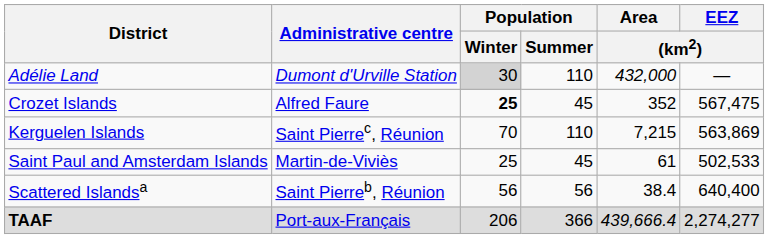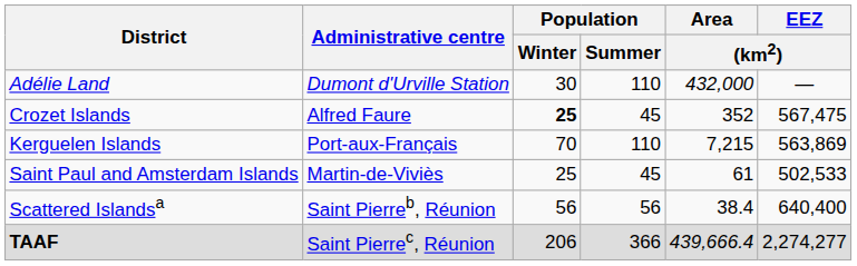Adélie Land | Population / Winter: lightgrey background -> no background
Kerguelen Islands | Administrative centre: Saint Pierrec, Réunion -> Port-aux-Français
TAAF | Administrative centre: Port-aux-Français -> Saint Pierrec, Réunion
